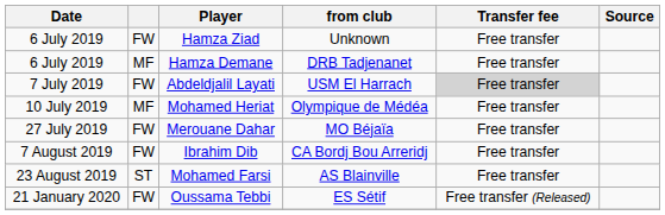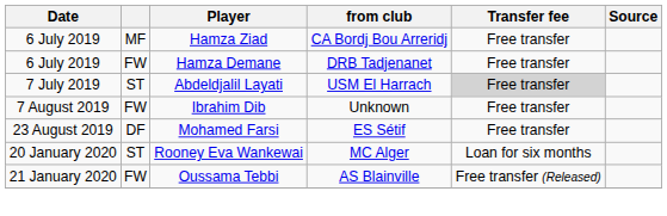Hamza Ziad | column 2: FW -> MF
Hamza Ziad | from club: Unknown -> CA Bordj Bou Arreridj
Hamza Demane | column 2: MF -> FW
Abdeldjalil Layati | column 2: FW -> ST
- row: 10 July 2019 | MF | Mohamed Heriat | Olympique de Médéa | Free transfer
- row: 27 July 2019 | FW | Merouane Dahar | MO Béjaïa | Free transfer
Ibrahim Dib | from club: CA Bordj Bou Arreridj -> Unknown
Mohamed Farsi | column 2: ST -> DF
Mohamed Farsi | from club: AS Blainville -> ES Sétif
+ row: 20 January 2020 | ST | Rooney Eva Wankewai | MC Alger | Loan for six months
Oussama Tebbi | from club: ES Sétif -> AS Blainville
